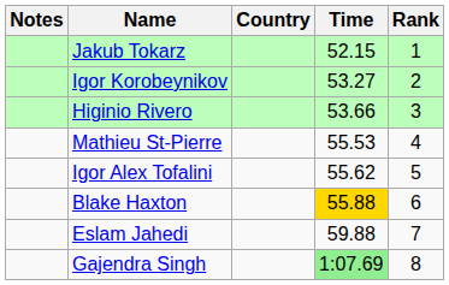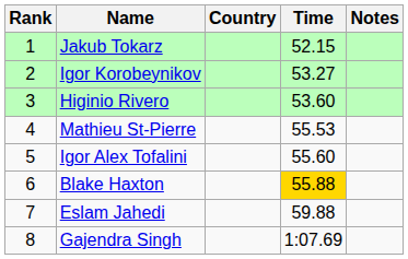columns swapped: Rank <-> Notes
Higinio Rivero | Time: 53.66 -> 53.60
Igor Alex Tofalini | Time: 55.62 -> 55.60
Gajendra Singh | Time: lightgreen background -> no background
